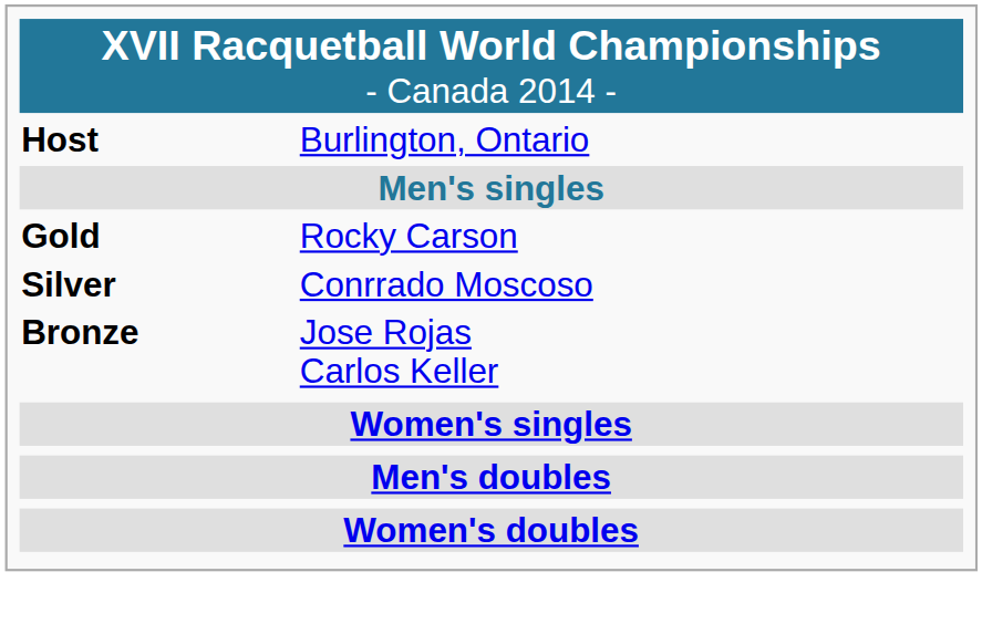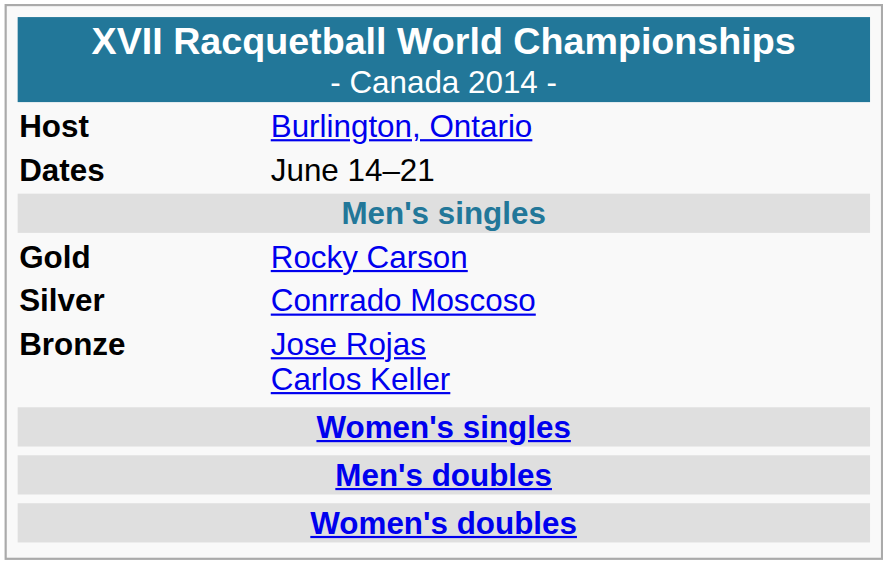+ row: Dates | June 14–21
